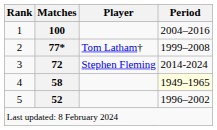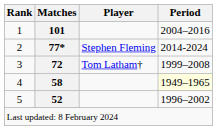1 | Matches: 100 -> 101
2 | Player: Tom Latham† -> Stephen Fleming
2 | Period: 1999–2008 -> 2014-2024
3 | Player: Stephen Fleming -> Tom Latham†
3 | Period: 2014-2024 -> 1999–2008
